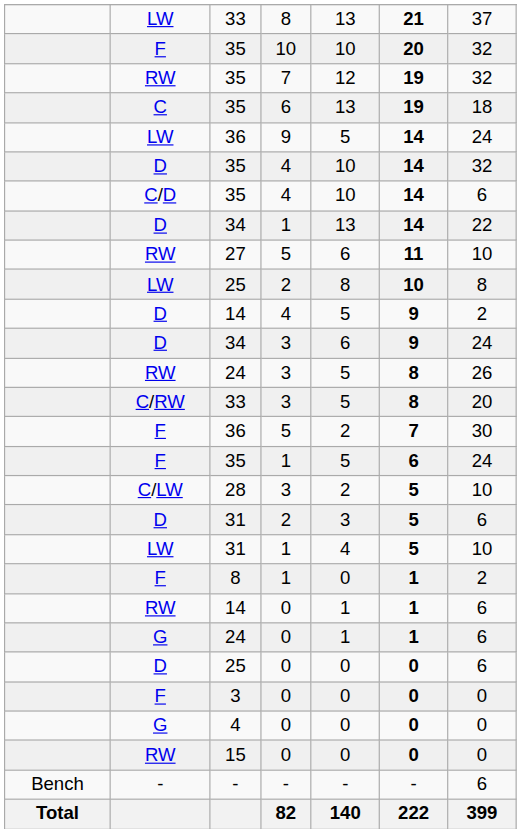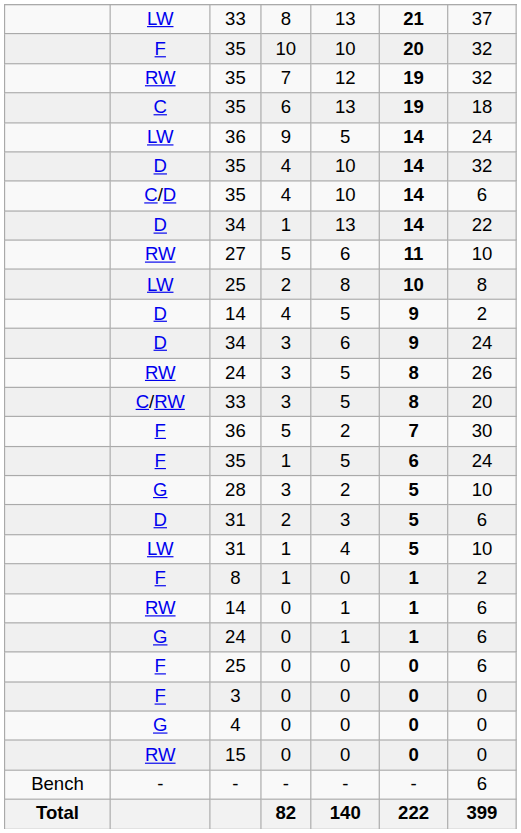28 | column 2: C/LW -> G
25 / 0 | column 2: D -> F
